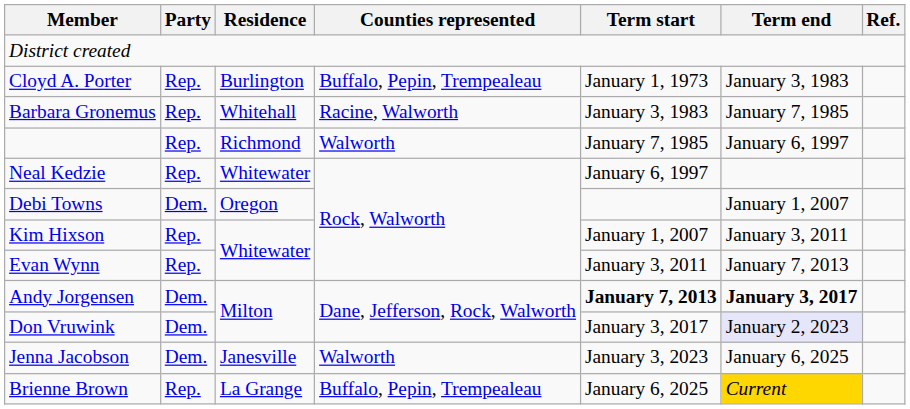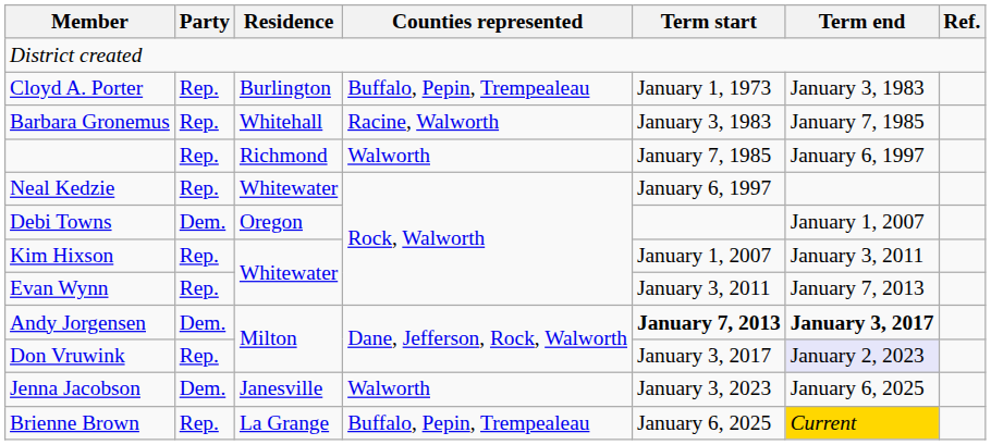Don Vruwink | Party: Dem. -> Rep.
